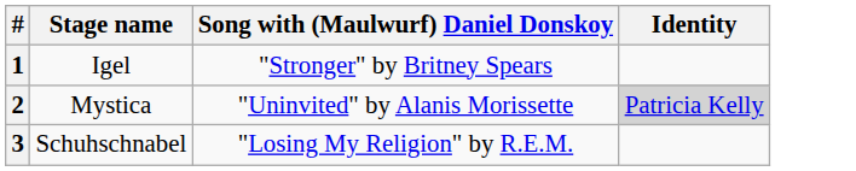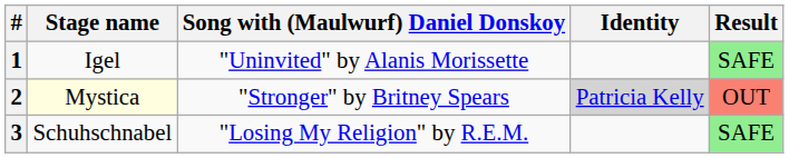+ column: Result | SAFE | OUT | SAFE
1 | Song with (Maulwurf) Daniel Donskoy: "Stronger" by Britney Spears -> "Uninvited" by Alanis Morissette
2 | Stage name: no background -> lightyellow background
2 | Song with (Maulwurf) Daniel Donskoy: "Uninvited" by Alanis Morissette -> "Stronger" by Britney Spears
